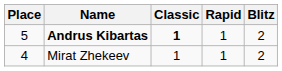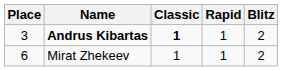Andrus Kibartas | Place: 5 -> 3
Mirat Zhekeev | Place: 4 -> 6
